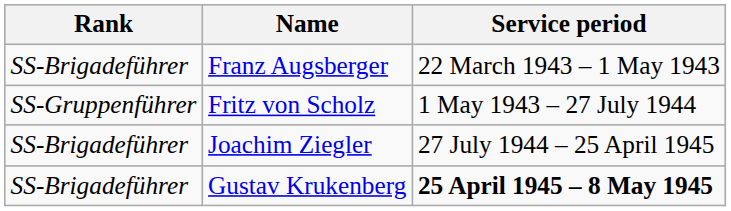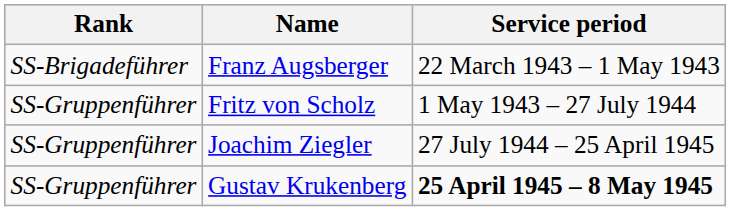Joachim Ziegler | Rank: SS-Brigadeführer -> SS-Gruppenführer
Gustav Krukenberg | Rank: SS-Brigadeführer -> SS-Gruppenführer
